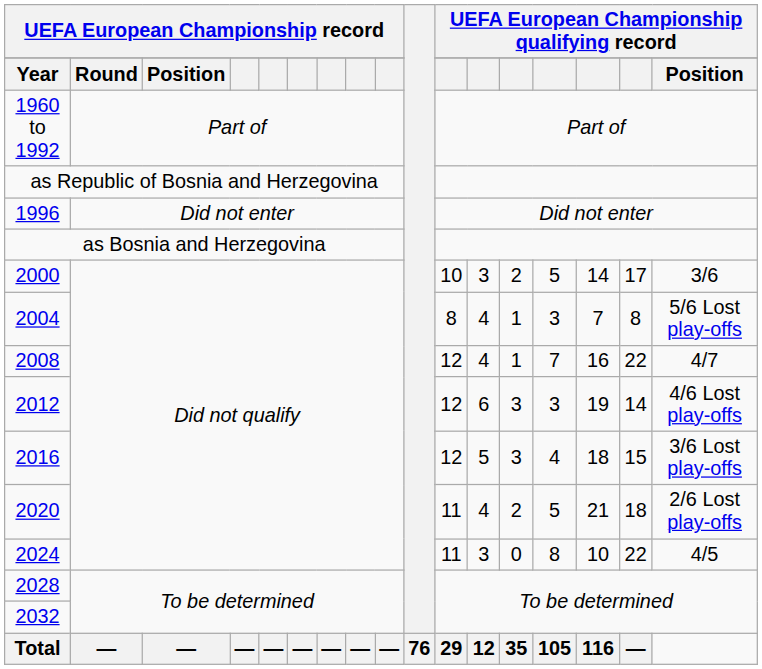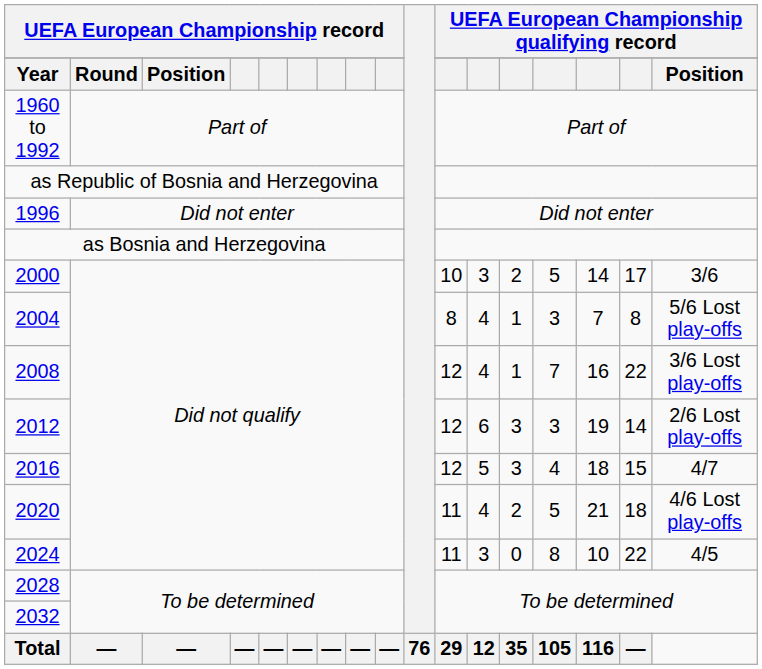2008 | column 17: 4/7 -> 3/6 Lost play-offs
2012 | column 17: 4/6 Lost play-offs -> 2/6 Lost play-offs
2016 | column 17: 3/6 Lost play-offs -> 4/7
2020 | column 17: 2/6 Lost play-offs -> 4/6 Lost play-offs
